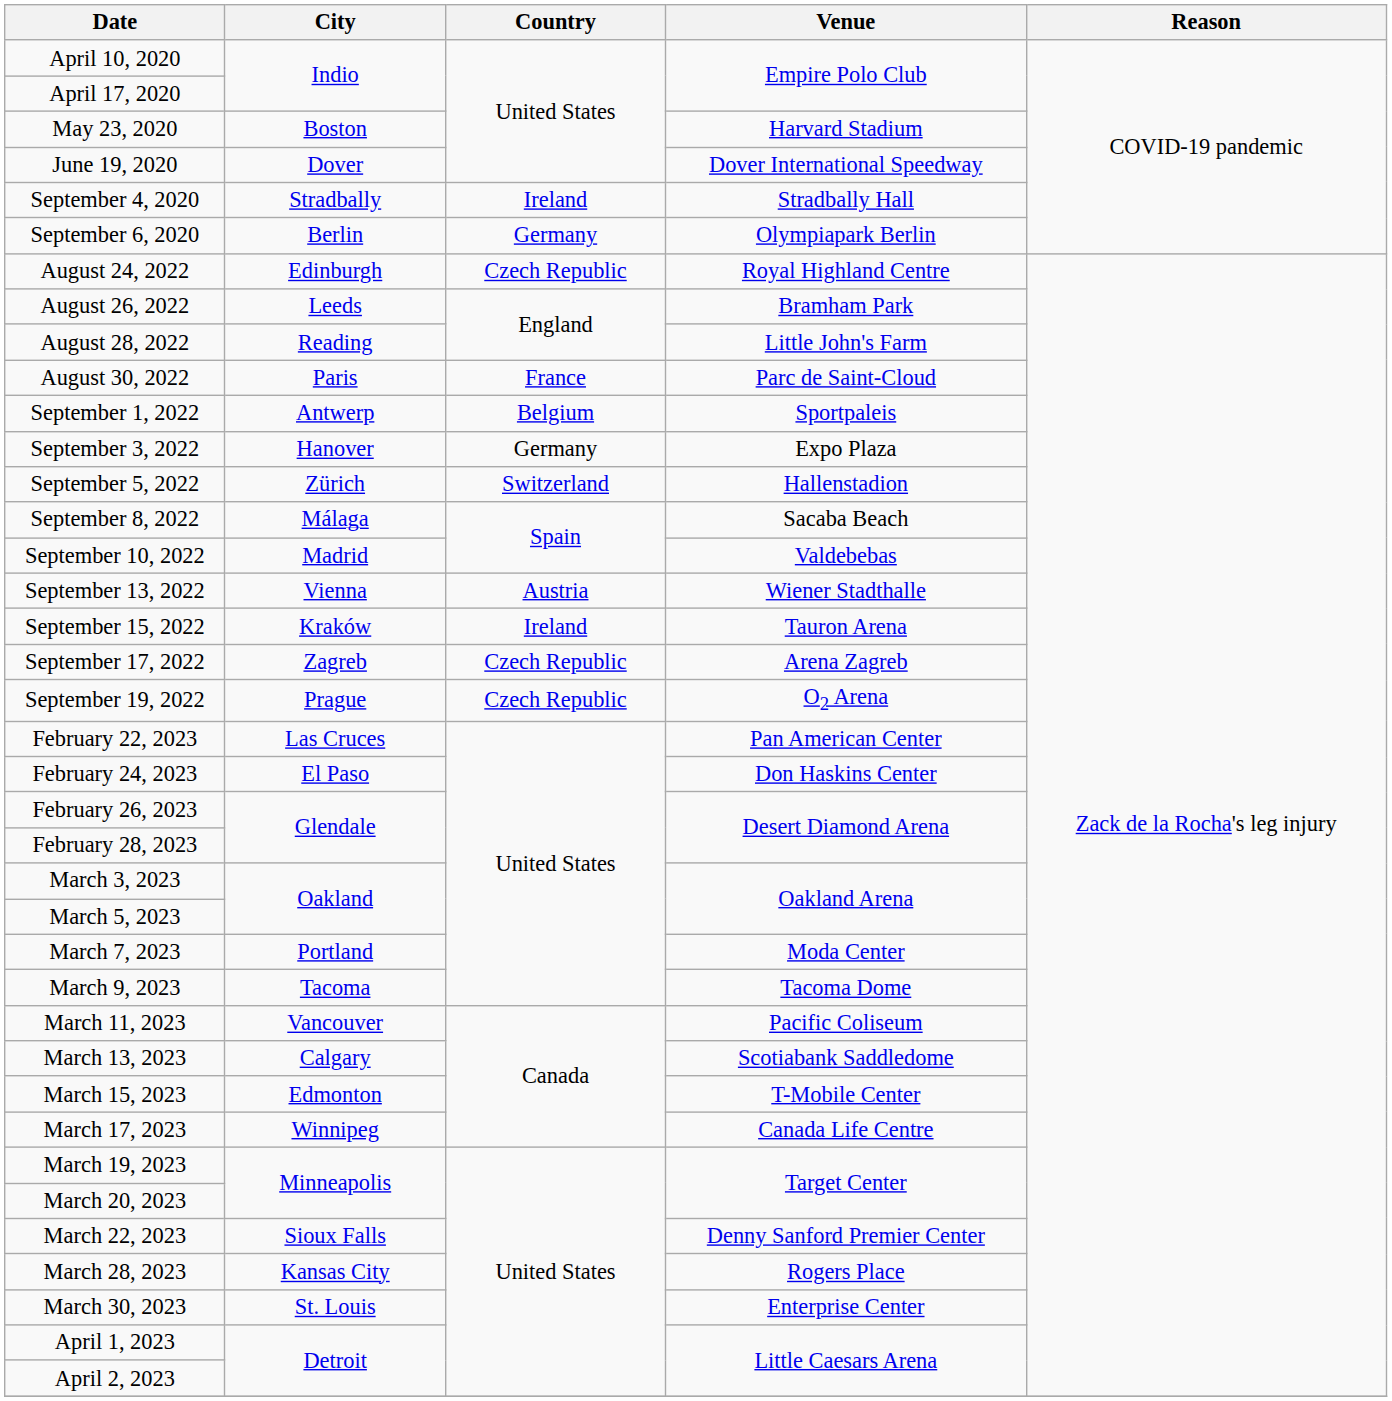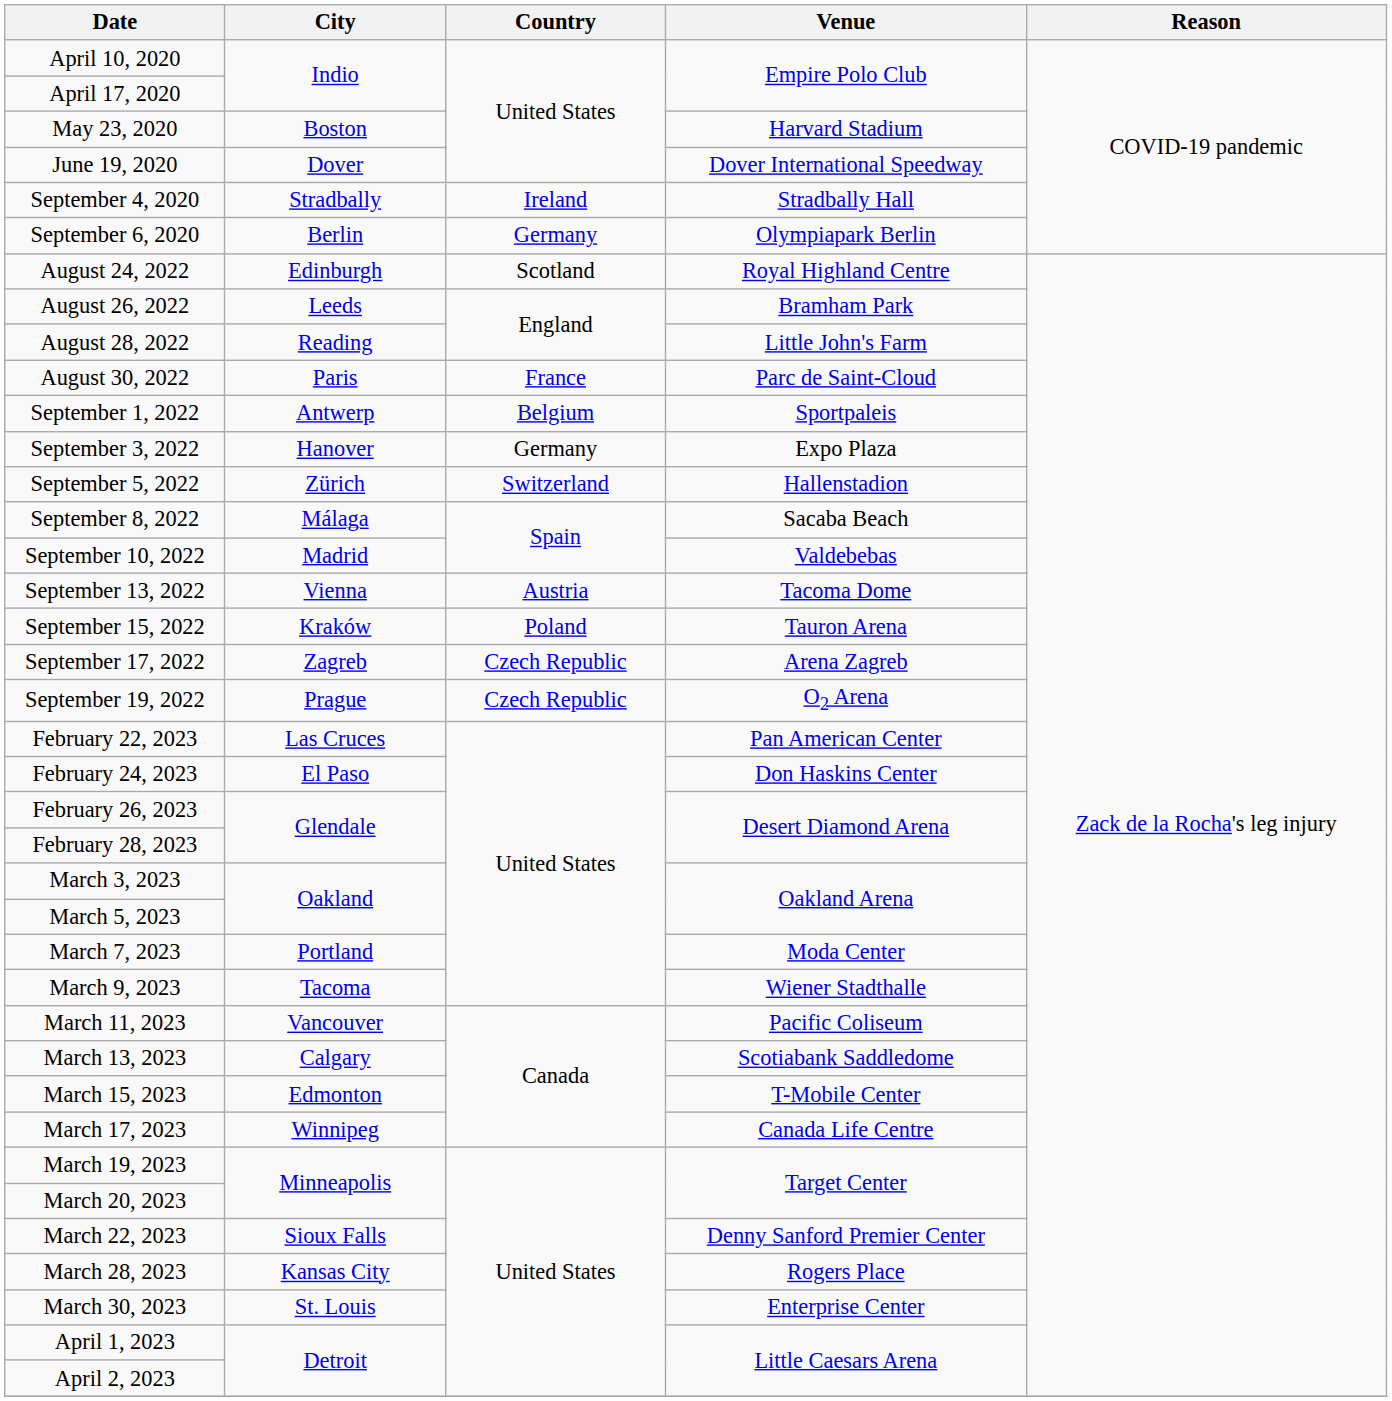August 24, 2022 | Country: Czech Republic -> Scotland
September 13, 2022 | Venue: Wiener Stadthalle -> Tacoma Dome
September 15, 2022 | Country: Ireland -> Poland
March 9, 2023 | Venue: Tacoma Dome -> Wiener Stadthalle
